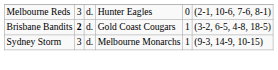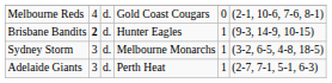Melbourne Reds | column 2: 3 -> 4
Melbourne Reds | column 4: Hunter Eagles -> Gold Coast Cougars
Brisbane Bandits | column 4: Gold Coast Cougars -> Hunter Eagles
Brisbane Bandits | column 6: (3-2, 6-5, 4-8, 18-5) -> (9-3, 14-9, 10-15)
Sydney Storm | column 6: (9-3, 14-9, 10-15) -> (3-2, 6-5, 4-8, 18-5)
+ row: Adelaide Giants | 3 | d. | Perth Heat | 1 | (2-7, 7-1, 5-1, 6-3)
